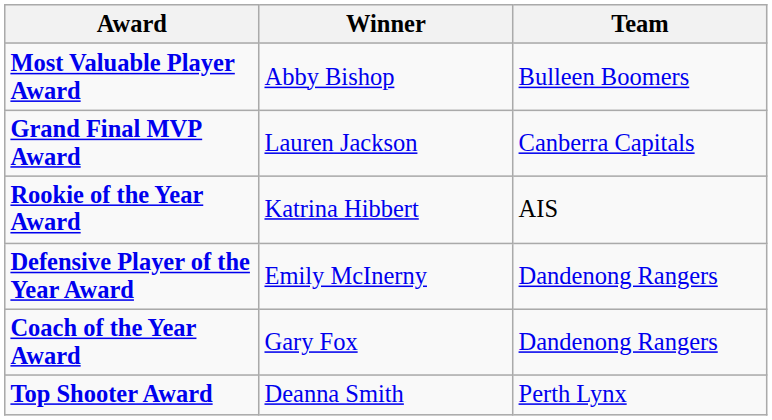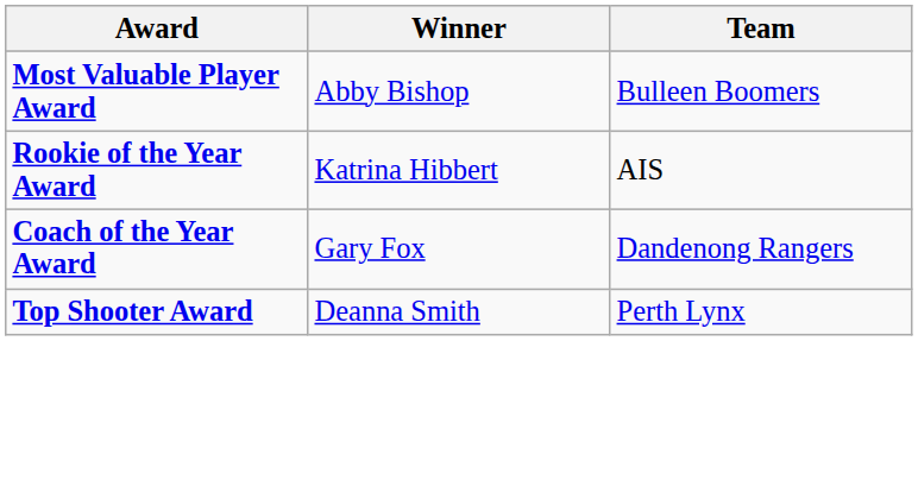- row: Grand Final MVP Award | Lauren Jackson | Canberra Capitals
- row: Defensive Player of the Year Award | Emily McInerny | Dandenong Rangers
